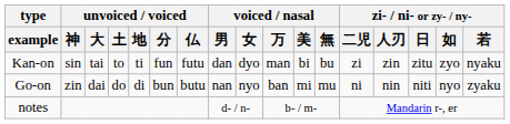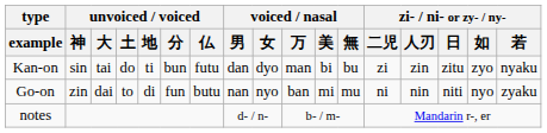Kan-on | unvoiced / voiced / 土: to -> do
Kan-on | unvoiced / voiced / 分: fun -> bun
Go-on | unvoiced / voiced / 土: do -> to
Go-on | unvoiced / voiced / 分: bun -> fun
